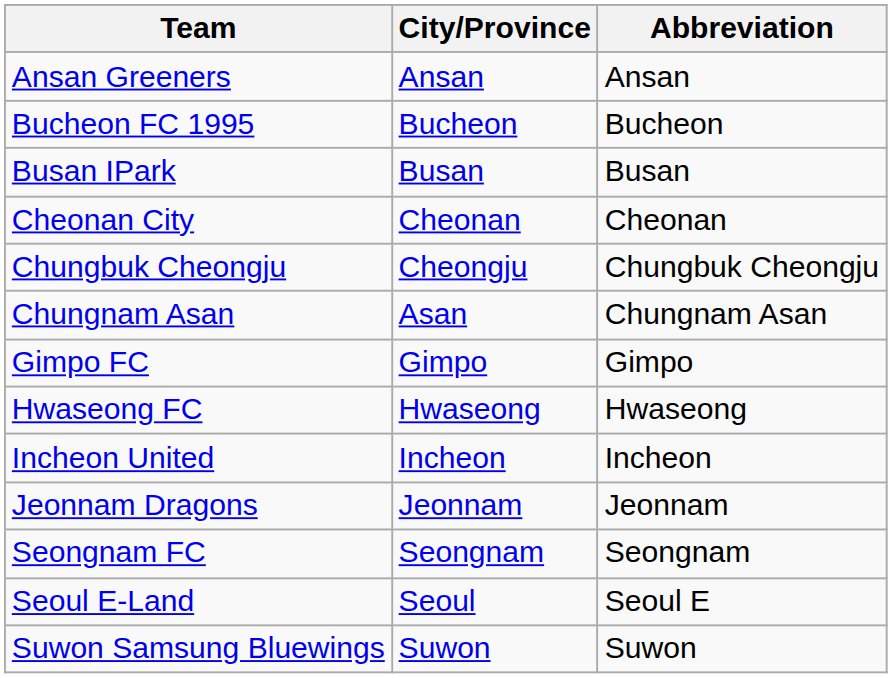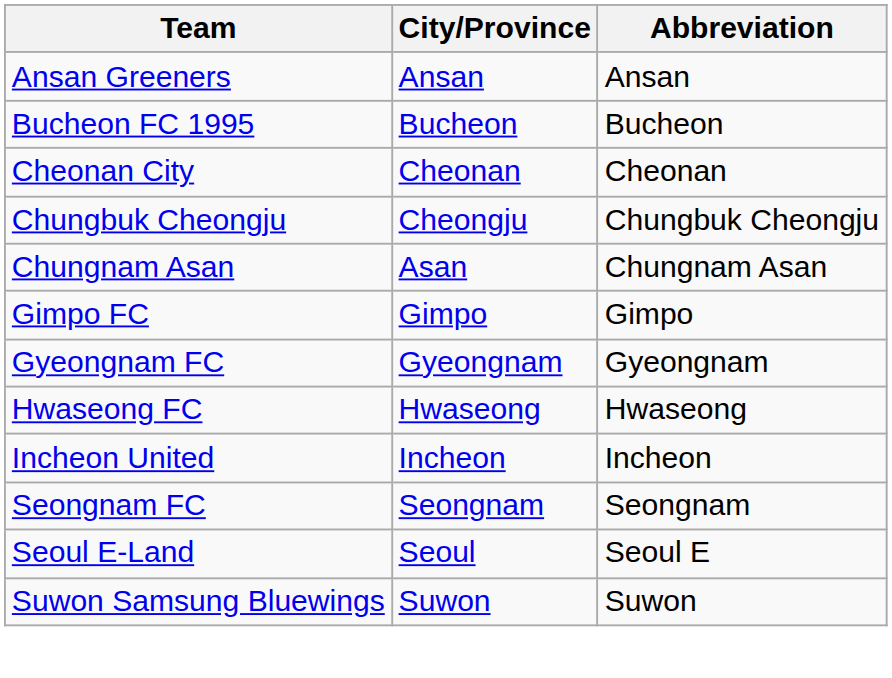- row: Busan IPark | Busan | Busan
+ row: Gyeongnam FC | Gyeongnam | Gyeongnam
- row: Jeonnam Dragons | Jeonnam | Jeonnam
